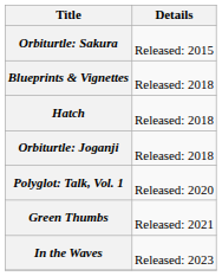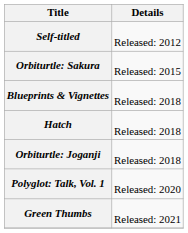+ row: Self-titled | Released: 2012
- row: In the Waves | Released: 2023
